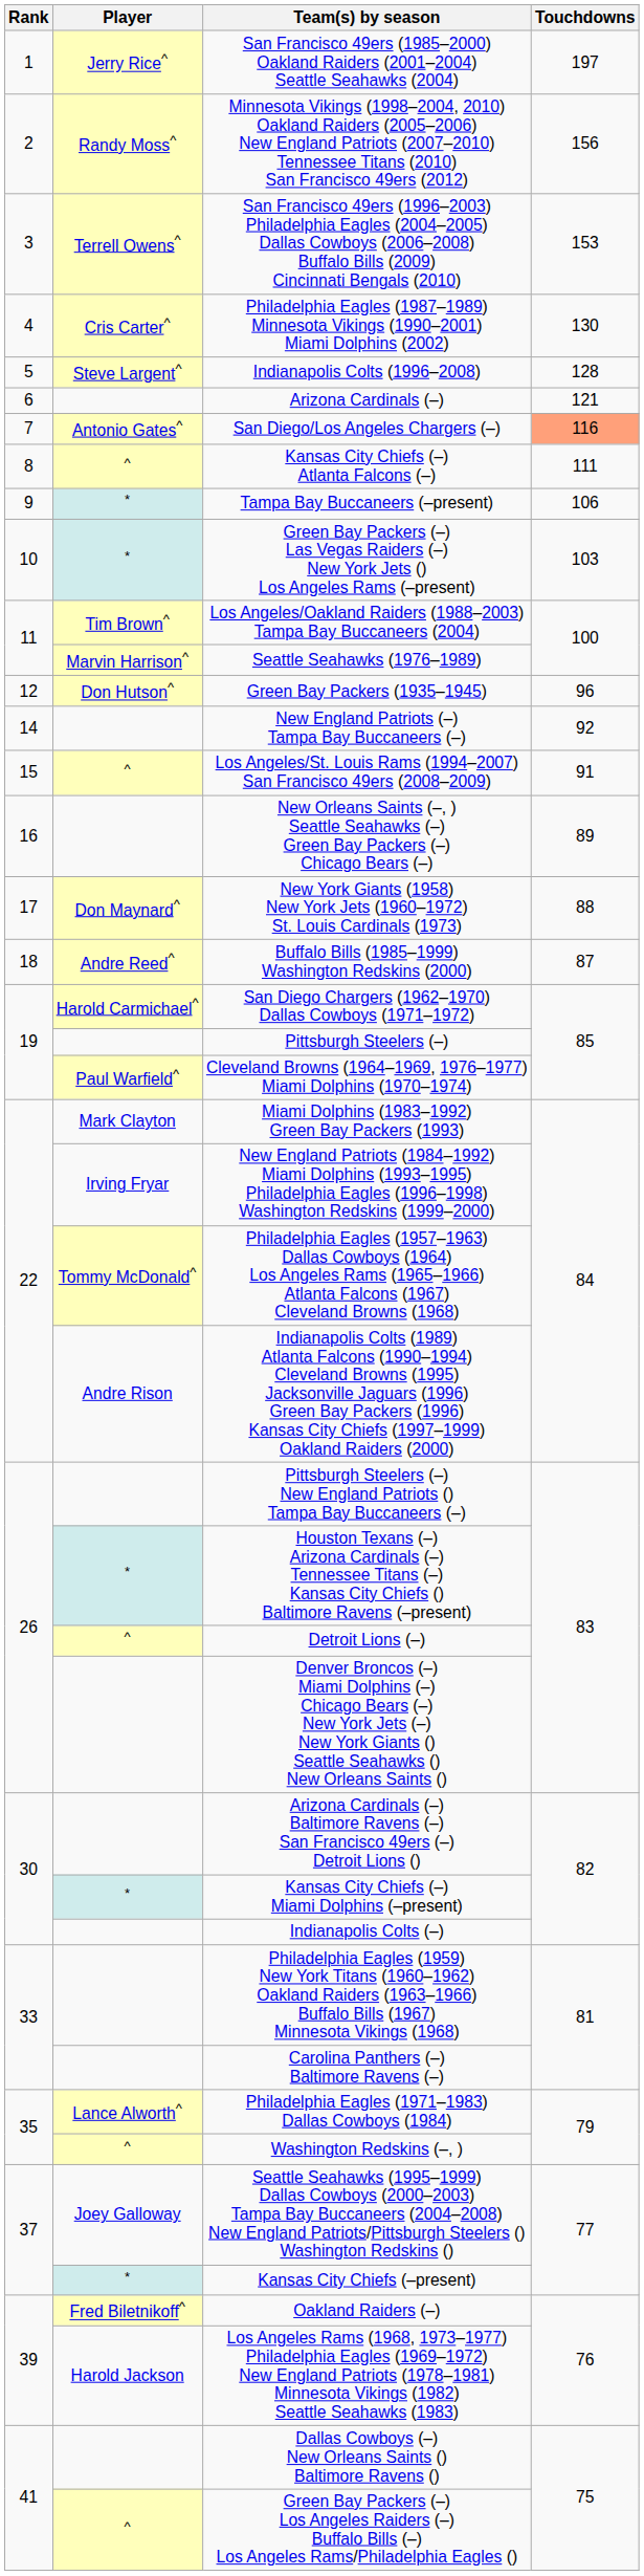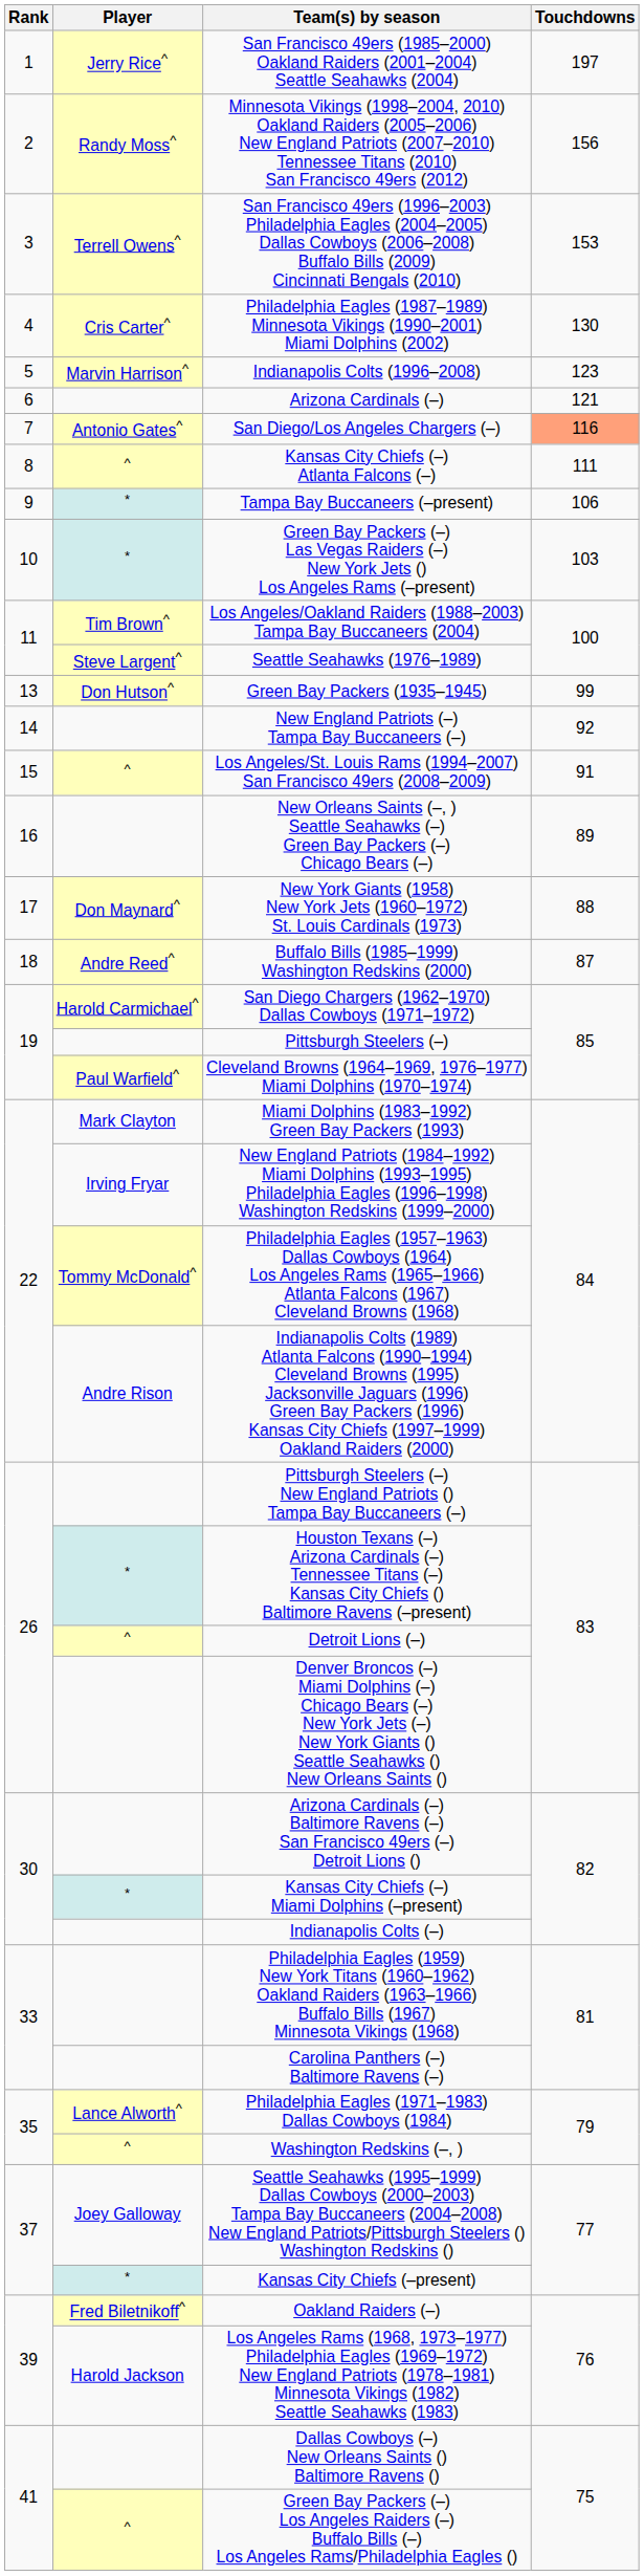Indianapolis Colts (1996–2008) | Player: Steve Largent^ -> Marvin Harrison^
Indianapolis Colts (1996–2008) | Touchdowns: 128 -> 123
Seattle Seahawks (1976–1989) | Player: Marvin Harrison^ -> Steve Largent^
Green Bay Packers (1935–1945) | Rank: 12 -> 13
Green Bay Packers (1935–1945) | Touchdowns: 96 -> 99
